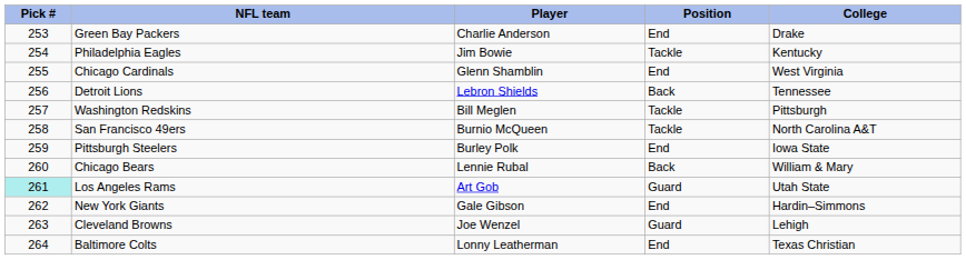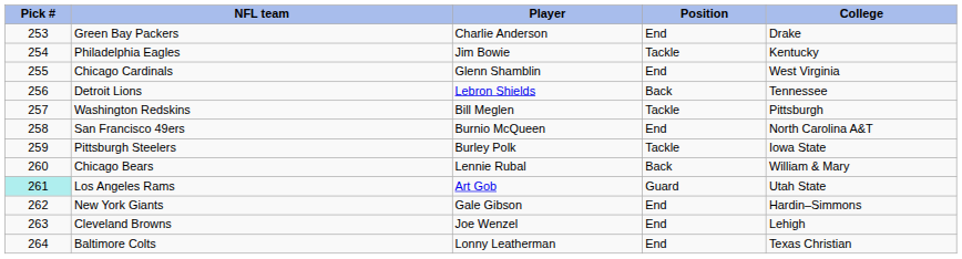San Francisco 49ers | Position: Tackle -> End
Pittsburgh Steelers | Position: End -> Tackle
Cleveland Browns | Position: Guard -> End
